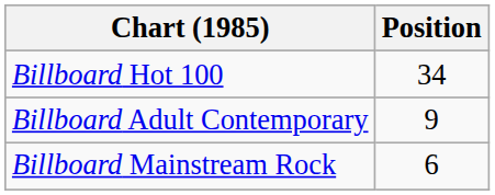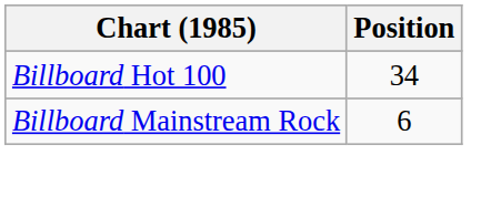- row: Billboard Adult Contemporary | 9
